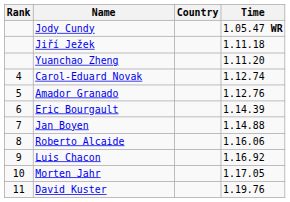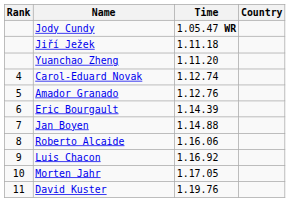columns swapped: Country <-> Time
